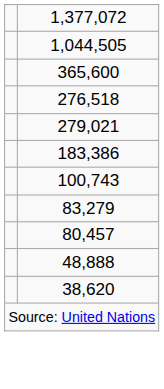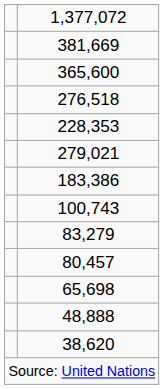- row: 1,044,505
+ row: 381,669
+ row: 228,353
+ row: 65,698
